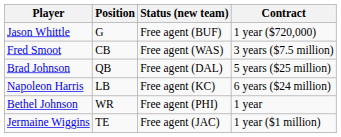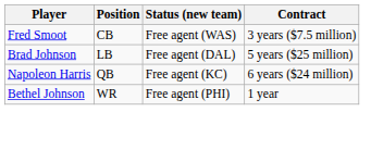- row: Jason Whittle | G | Free agent (BUF) | 1 year ($720,000)
Brad Johnson | Position: QB -> LB
Napoleon Harris | Position: LB -> QB
- row: Jermaine Wiggins | TE | Free agent (JAC) | 1 year ($1 million)
